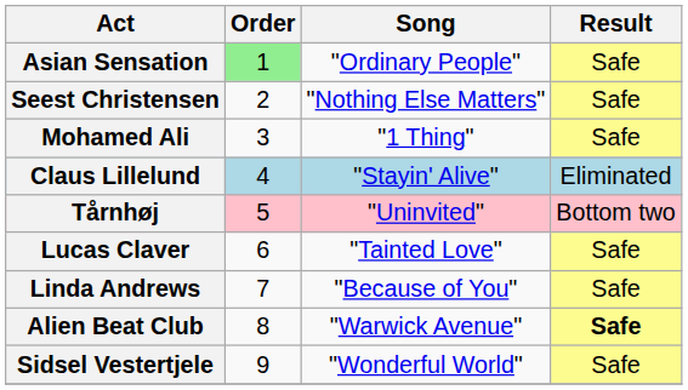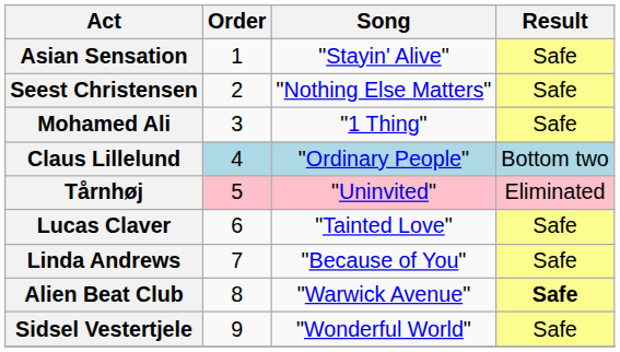Asian Sensation | Order: lightgreen background -> no background
Asian Sensation | Song: "Ordinary People" -> "Stayin' Alive"
Claus Lillelund | Song: "Stayin' Alive" -> "Ordinary People"
Claus Lillelund | Result: Eliminated -> Bottom two
Tårnhøj | Result: Bottom two -> Eliminated
